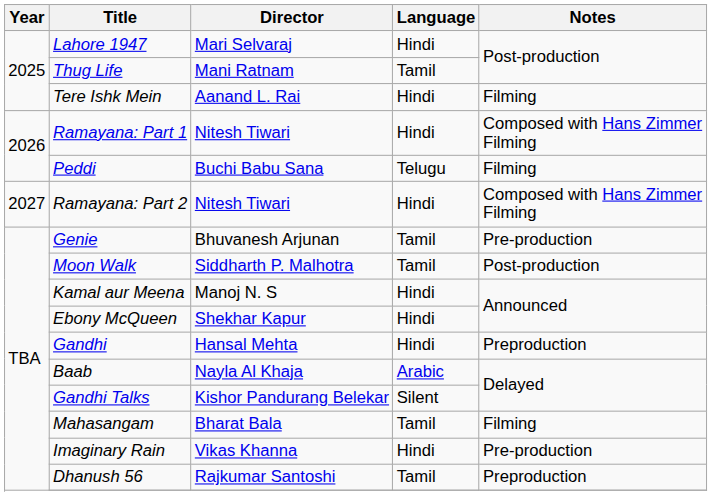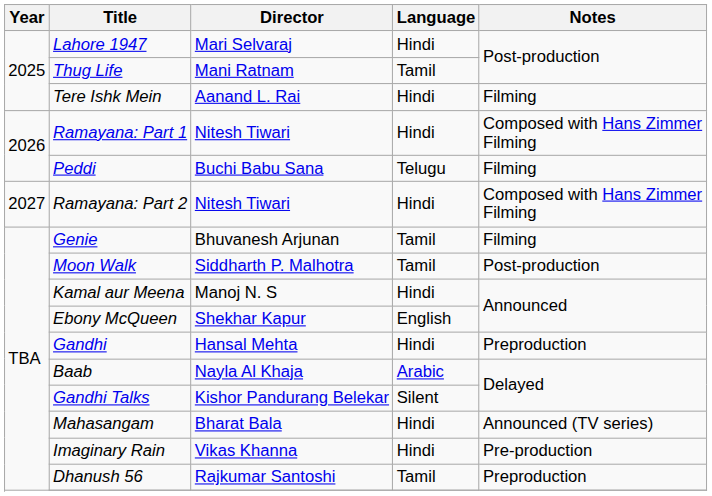Genie | Notes: Pre-production -> Filming
Ebony McQueen | Language: Hindi -> English
Mahasangam | Language: Tamil -> Hindi
Mahasangam | Notes: Filming -> Announced (TV series)
